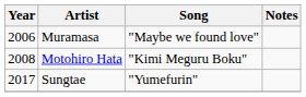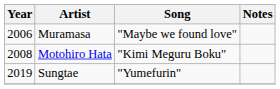Sungtae | Year: 2017 -> 2019
